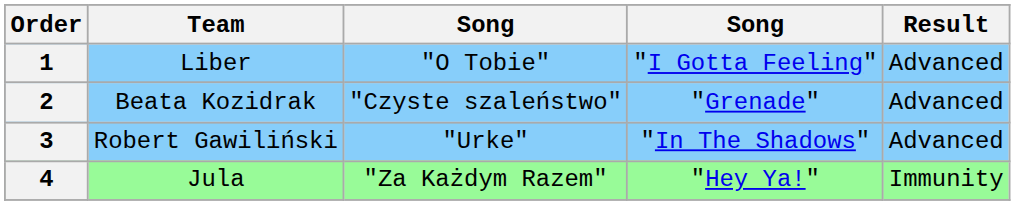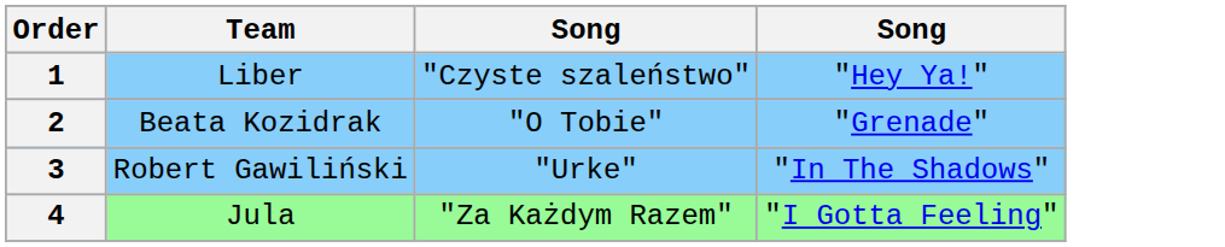- column: Result | Advanced | Advanced | Advanced | Immunity
1 | column 3: "O Tobie" -> "Czyste szaleństwo"
1 | column 4: "I Gotta Feeling" -> "Hey Ya!"
2 | column 3: "Czyste szaleństwo" -> "O Tobie"
4 | column 4: "Hey Ya!" -> "I Gotta Feeling"
